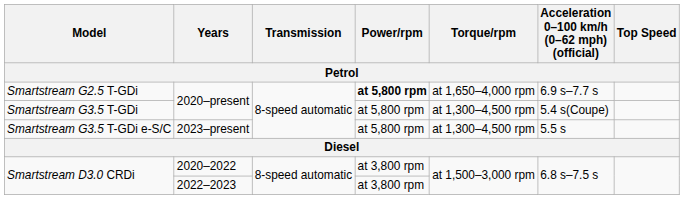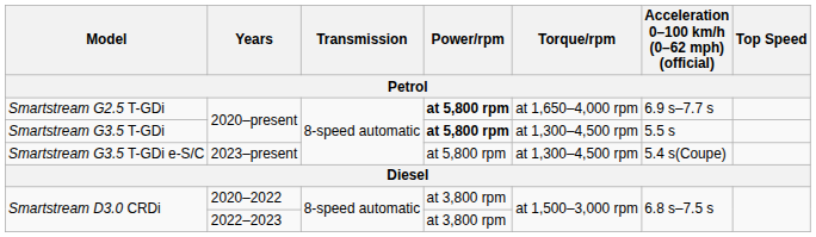Smartstream G3.5 T-GDi | Power/rpm: normal -> bold
Smartstream G3.5 T-GDi | Acceleration 0–100 km/h (0–62 mph) (official): 5.4 s(Coupe) -> 5.5 s
Smartstream G3.5 T-GDi e-S/C | Acceleration 0–100 km/h (0–62 mph) (official): 5.5 s -> 5.4 s(Coupe)
